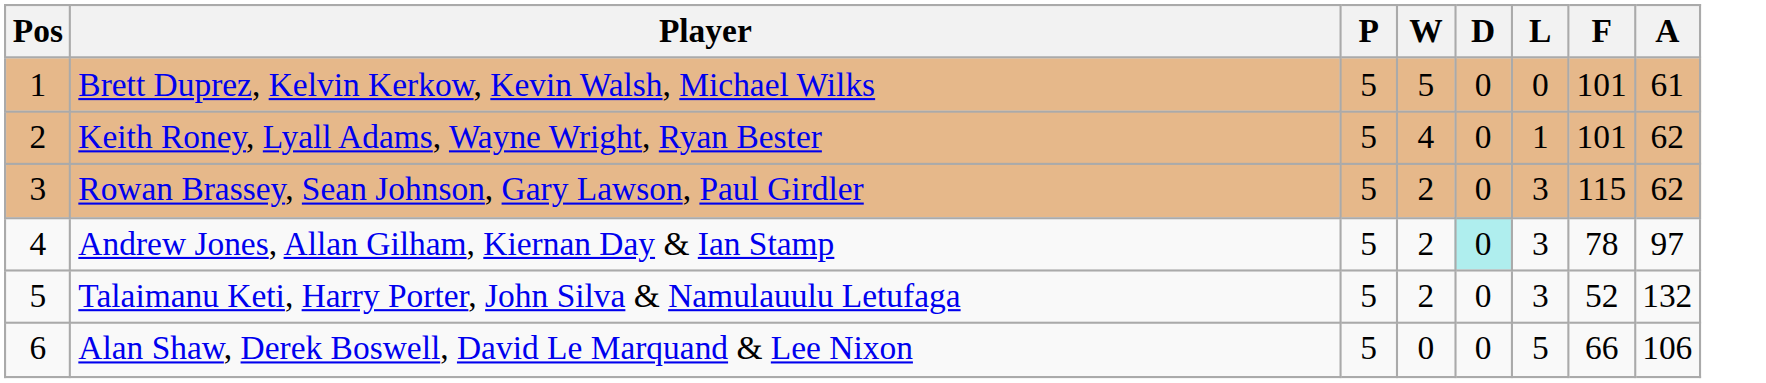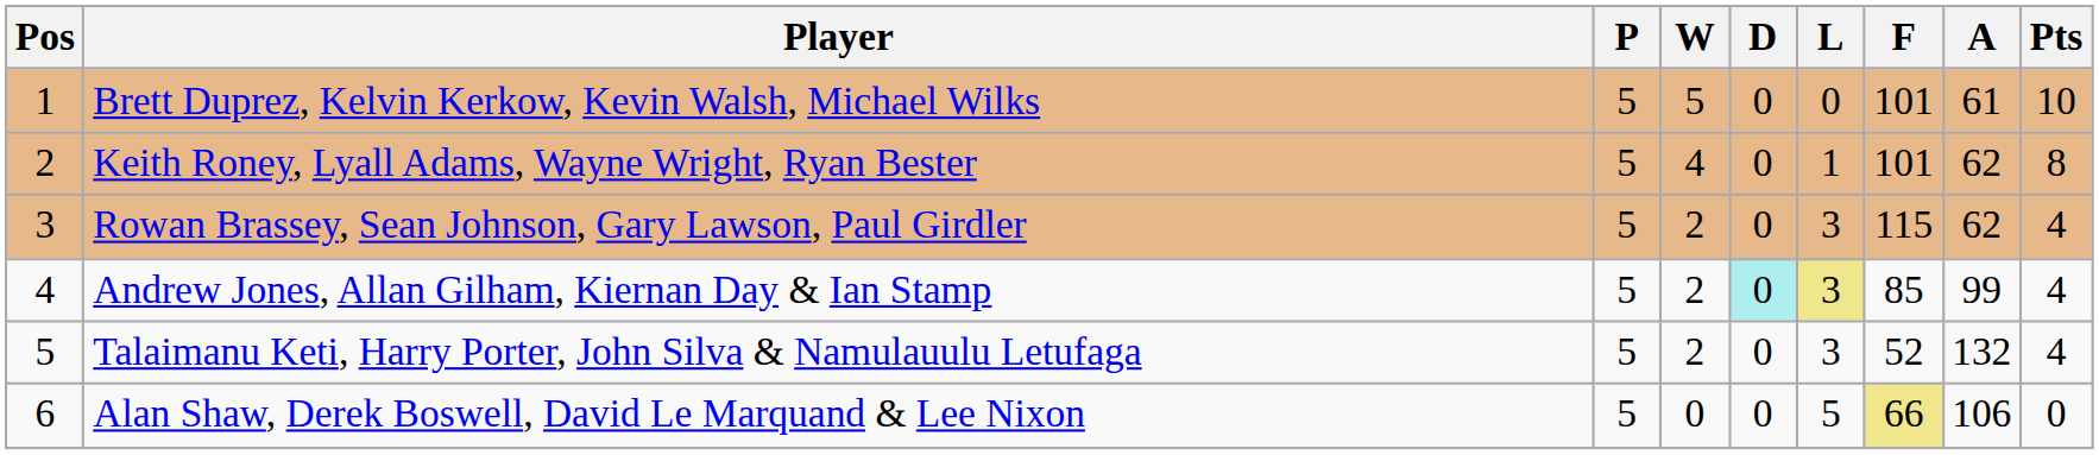+ column: Pts | 10 | 8 | 4 | 4 | 4 | 0
Andrew Jones, Allan Gilham, Kiernan Day & Ian Stamp | L: no background -> khaki background
Andrew Jones, Allan Gilham, Kiernan Day & Ian Stamp | F: 78 -> 85
Andrew Jones, Allan Gilham, Kiernan Day & Ian Stamp | A: 97 -> 99
Alan Shaw, Derek Boswell, David Le Marquand & Lee Nixon | F: no background -> khaki background
